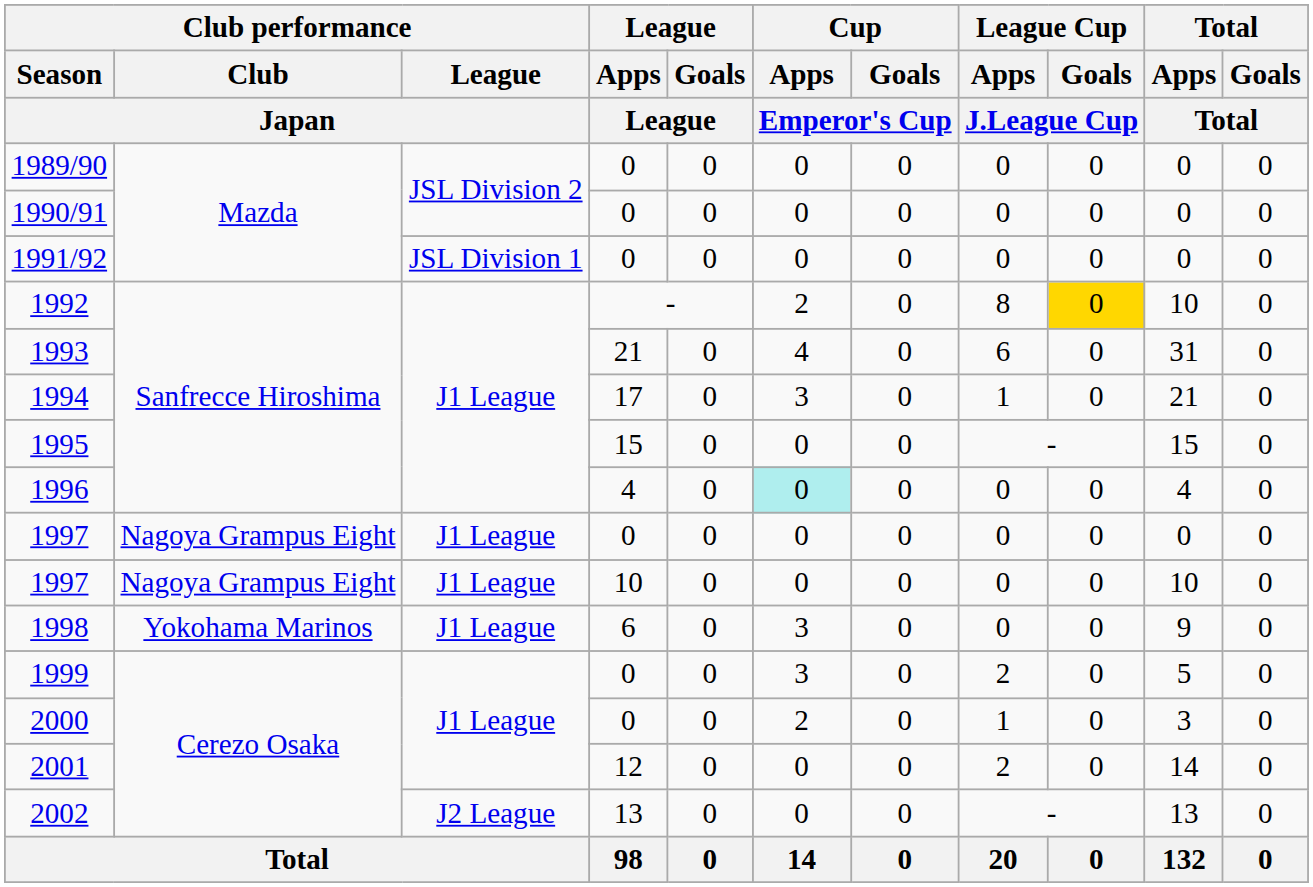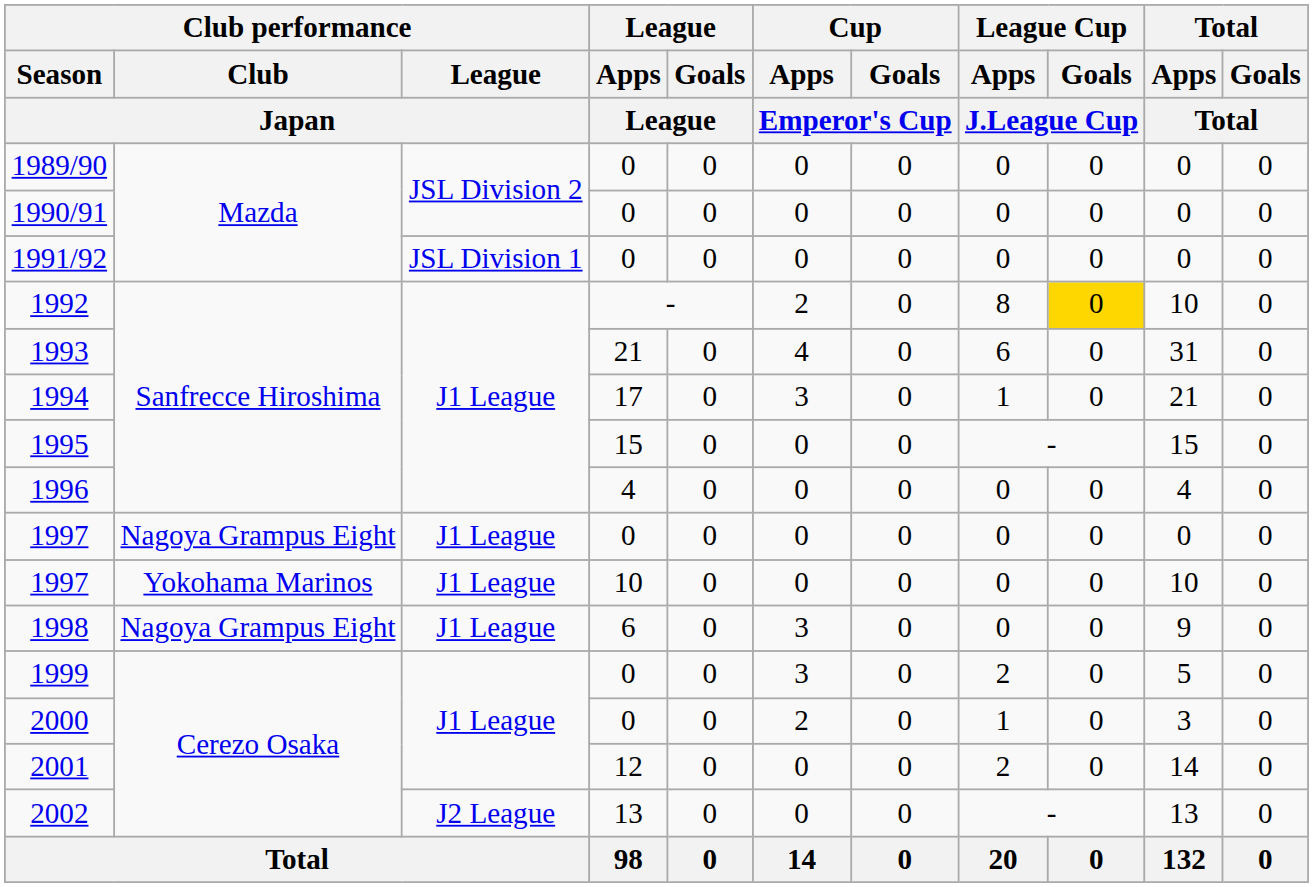1996 | Cup / Apps / Emperor's Cup: paleturquoise background -> no background
1997 / 10 | Club performance / Club / Japan: Nagoya Grampus Eight -> Yokohama Marinos
1998 | Club performance / Club / Japan: Yokohama Marinos -> Nagoya Grampus Eight
